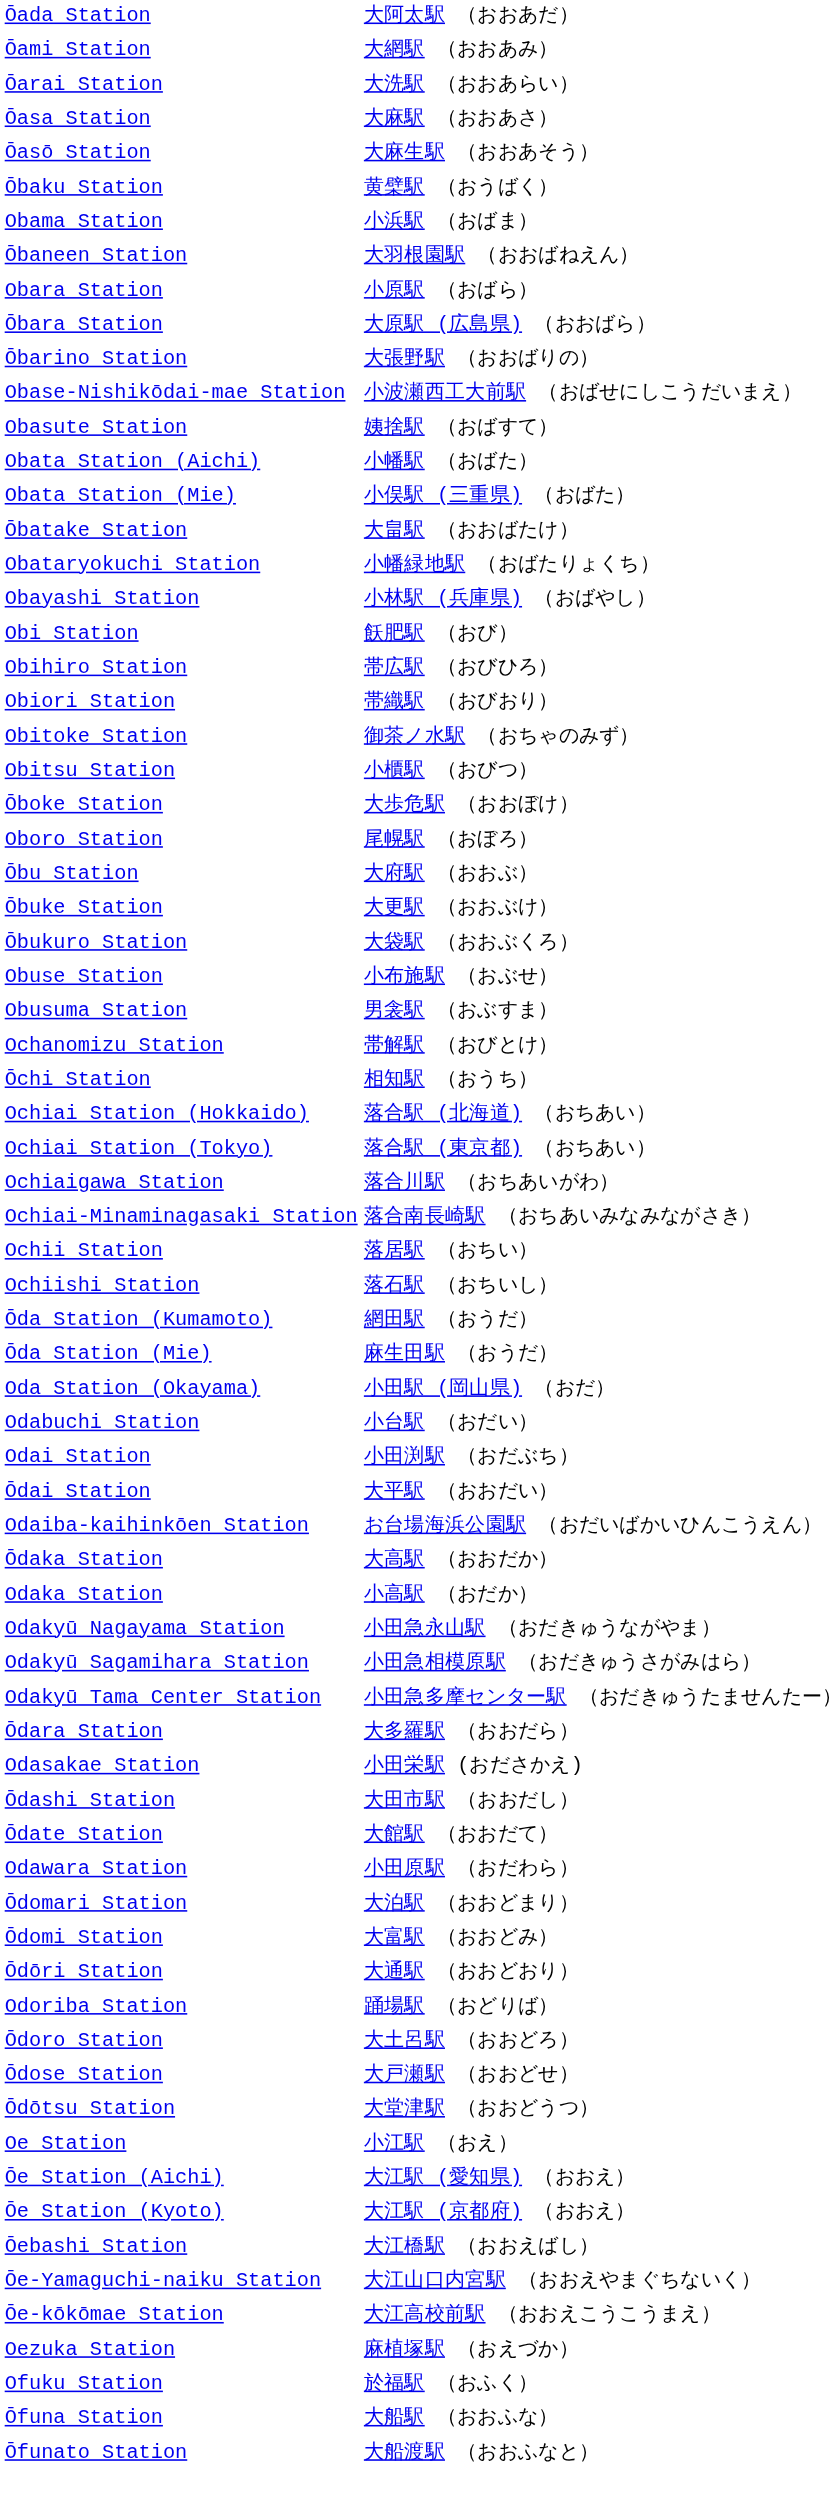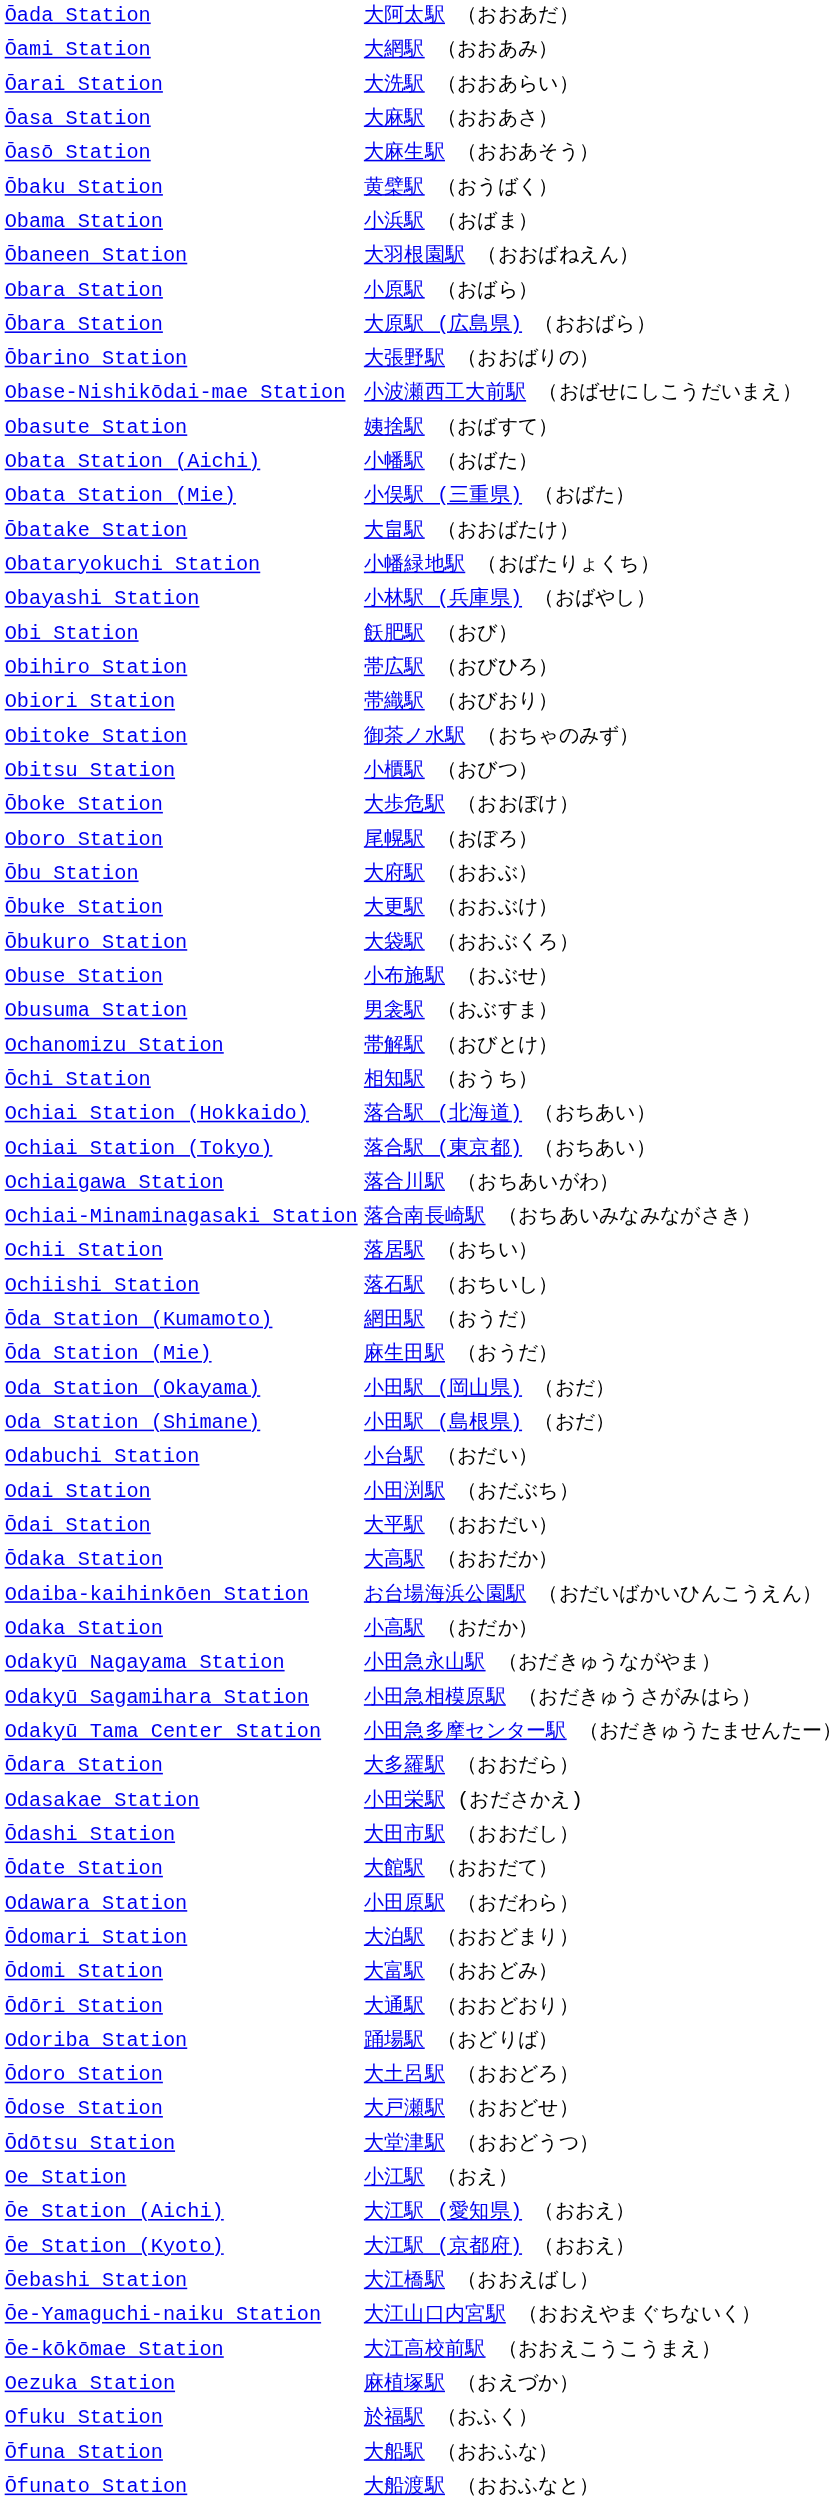+ row: Oda Station (Shimane) | 小田駅 (島根県) （おだ）
rows swapped: Odaiba-kaihinkōen Station <-> Ōdaka Station
